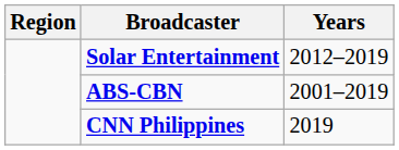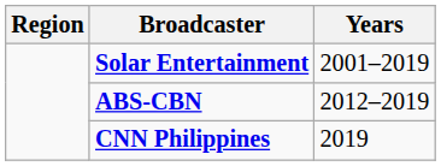Solar Entertainment | Years: 2012–2019 -> 2001–2019
ABS-CBN | Years: 2001–2019 -> 2012–2019
